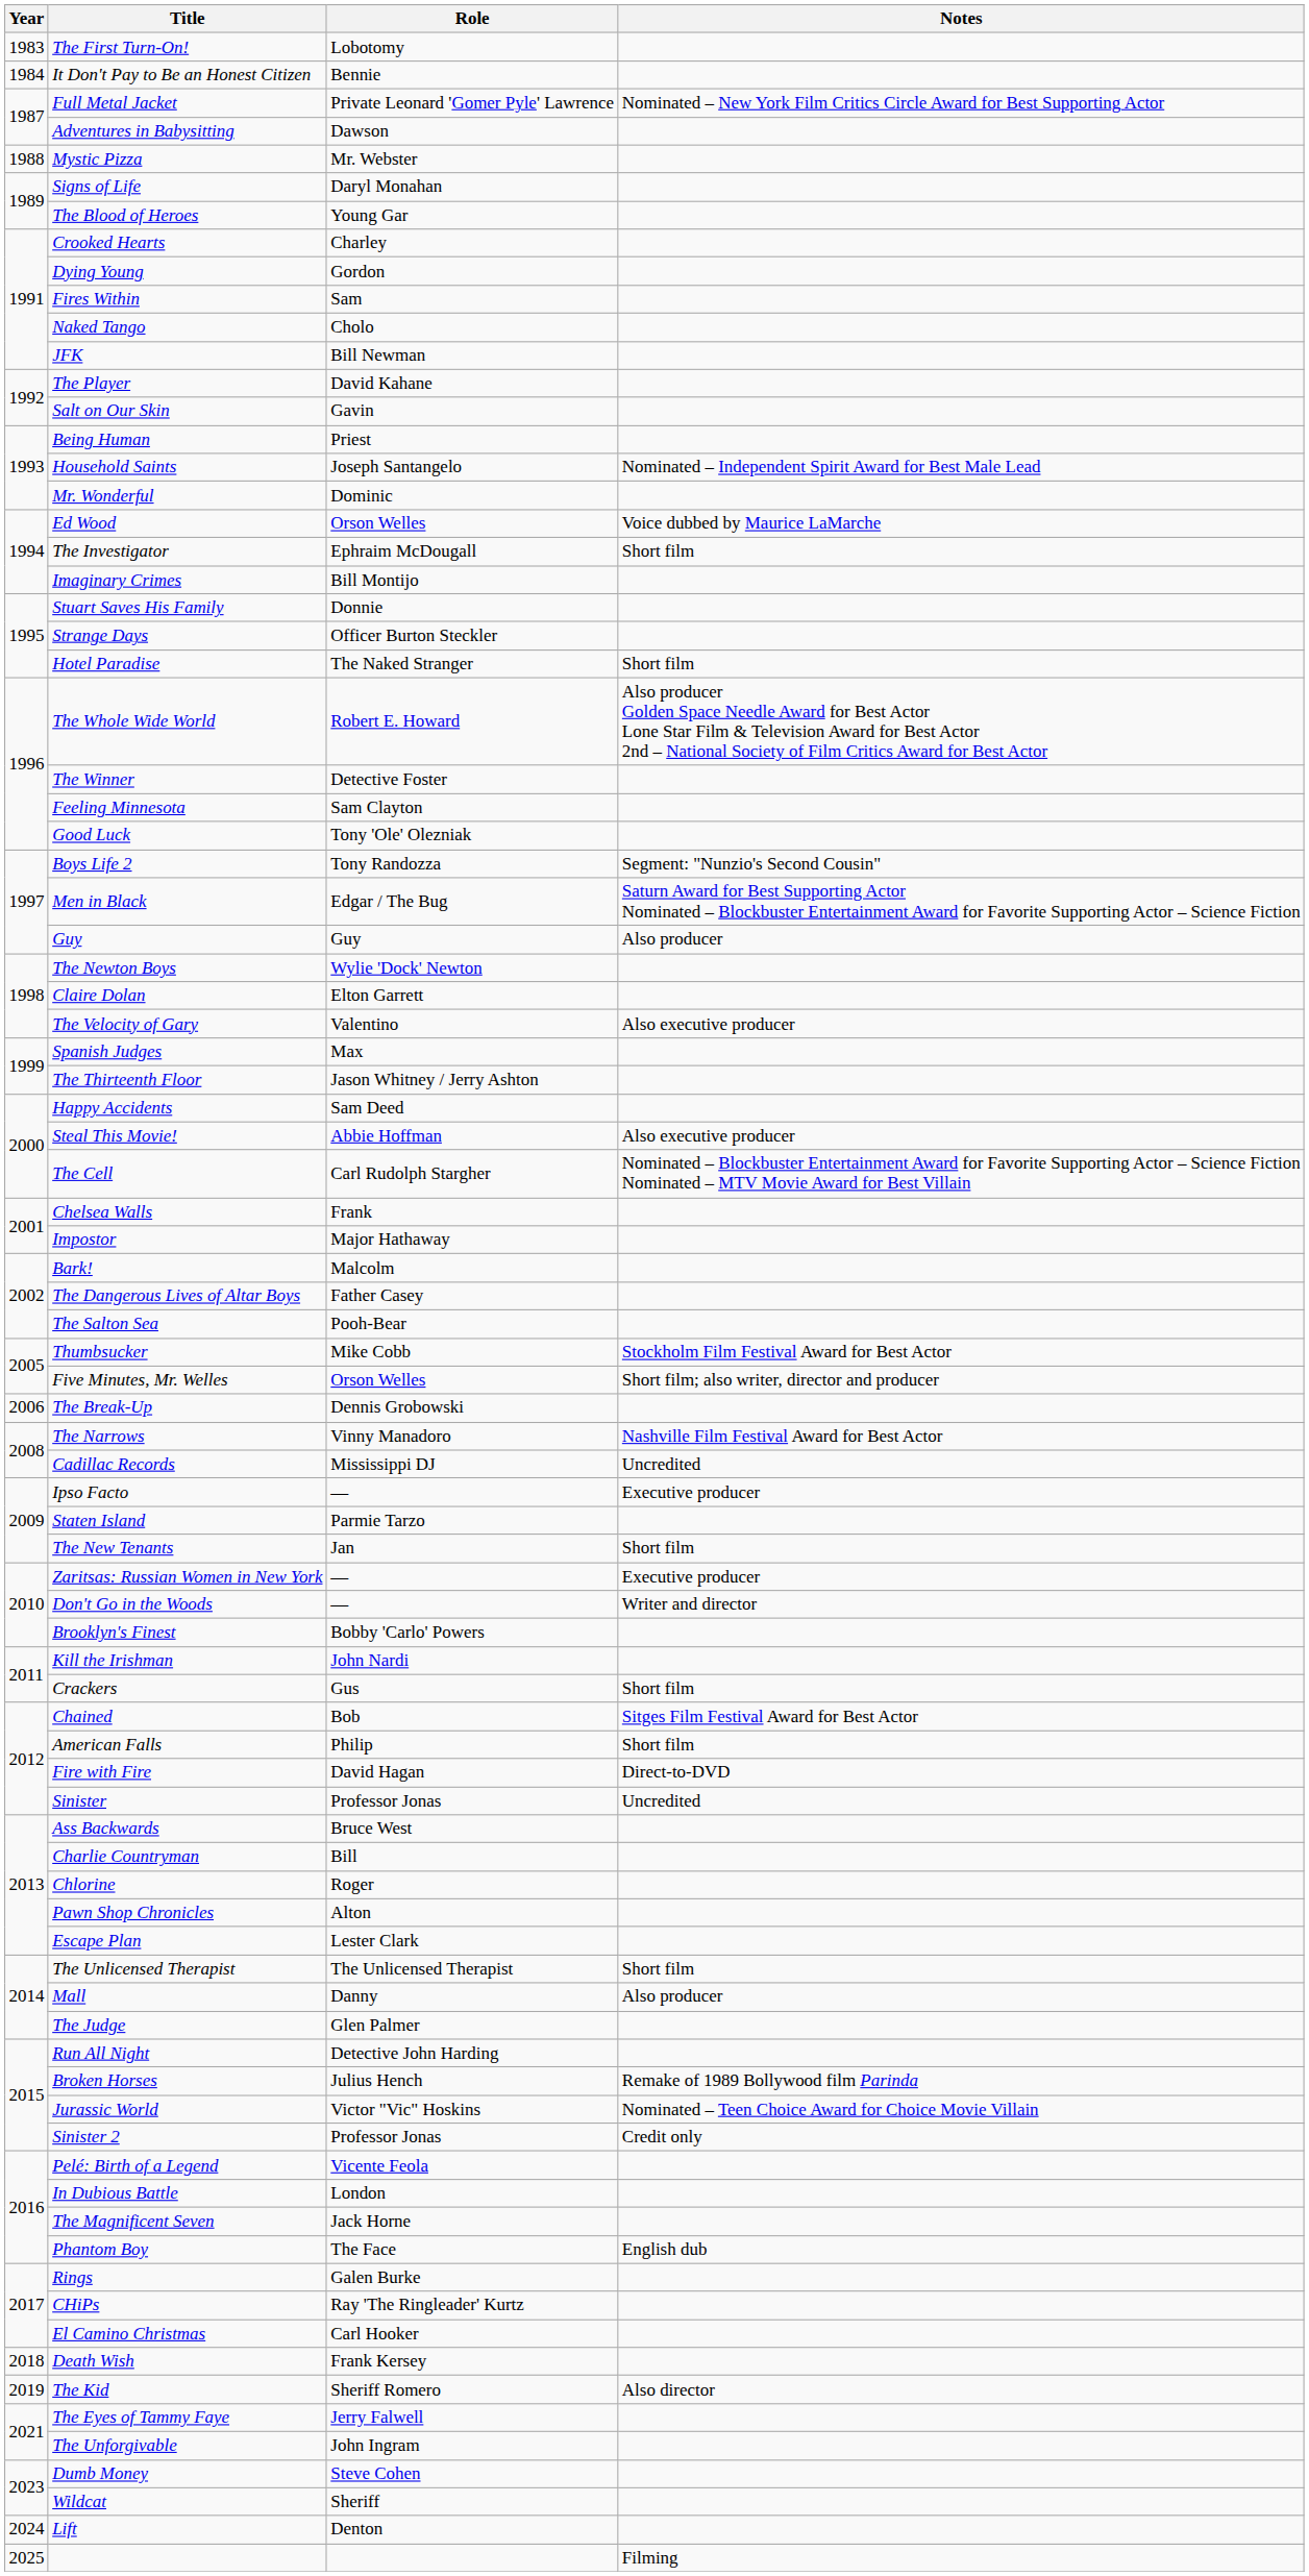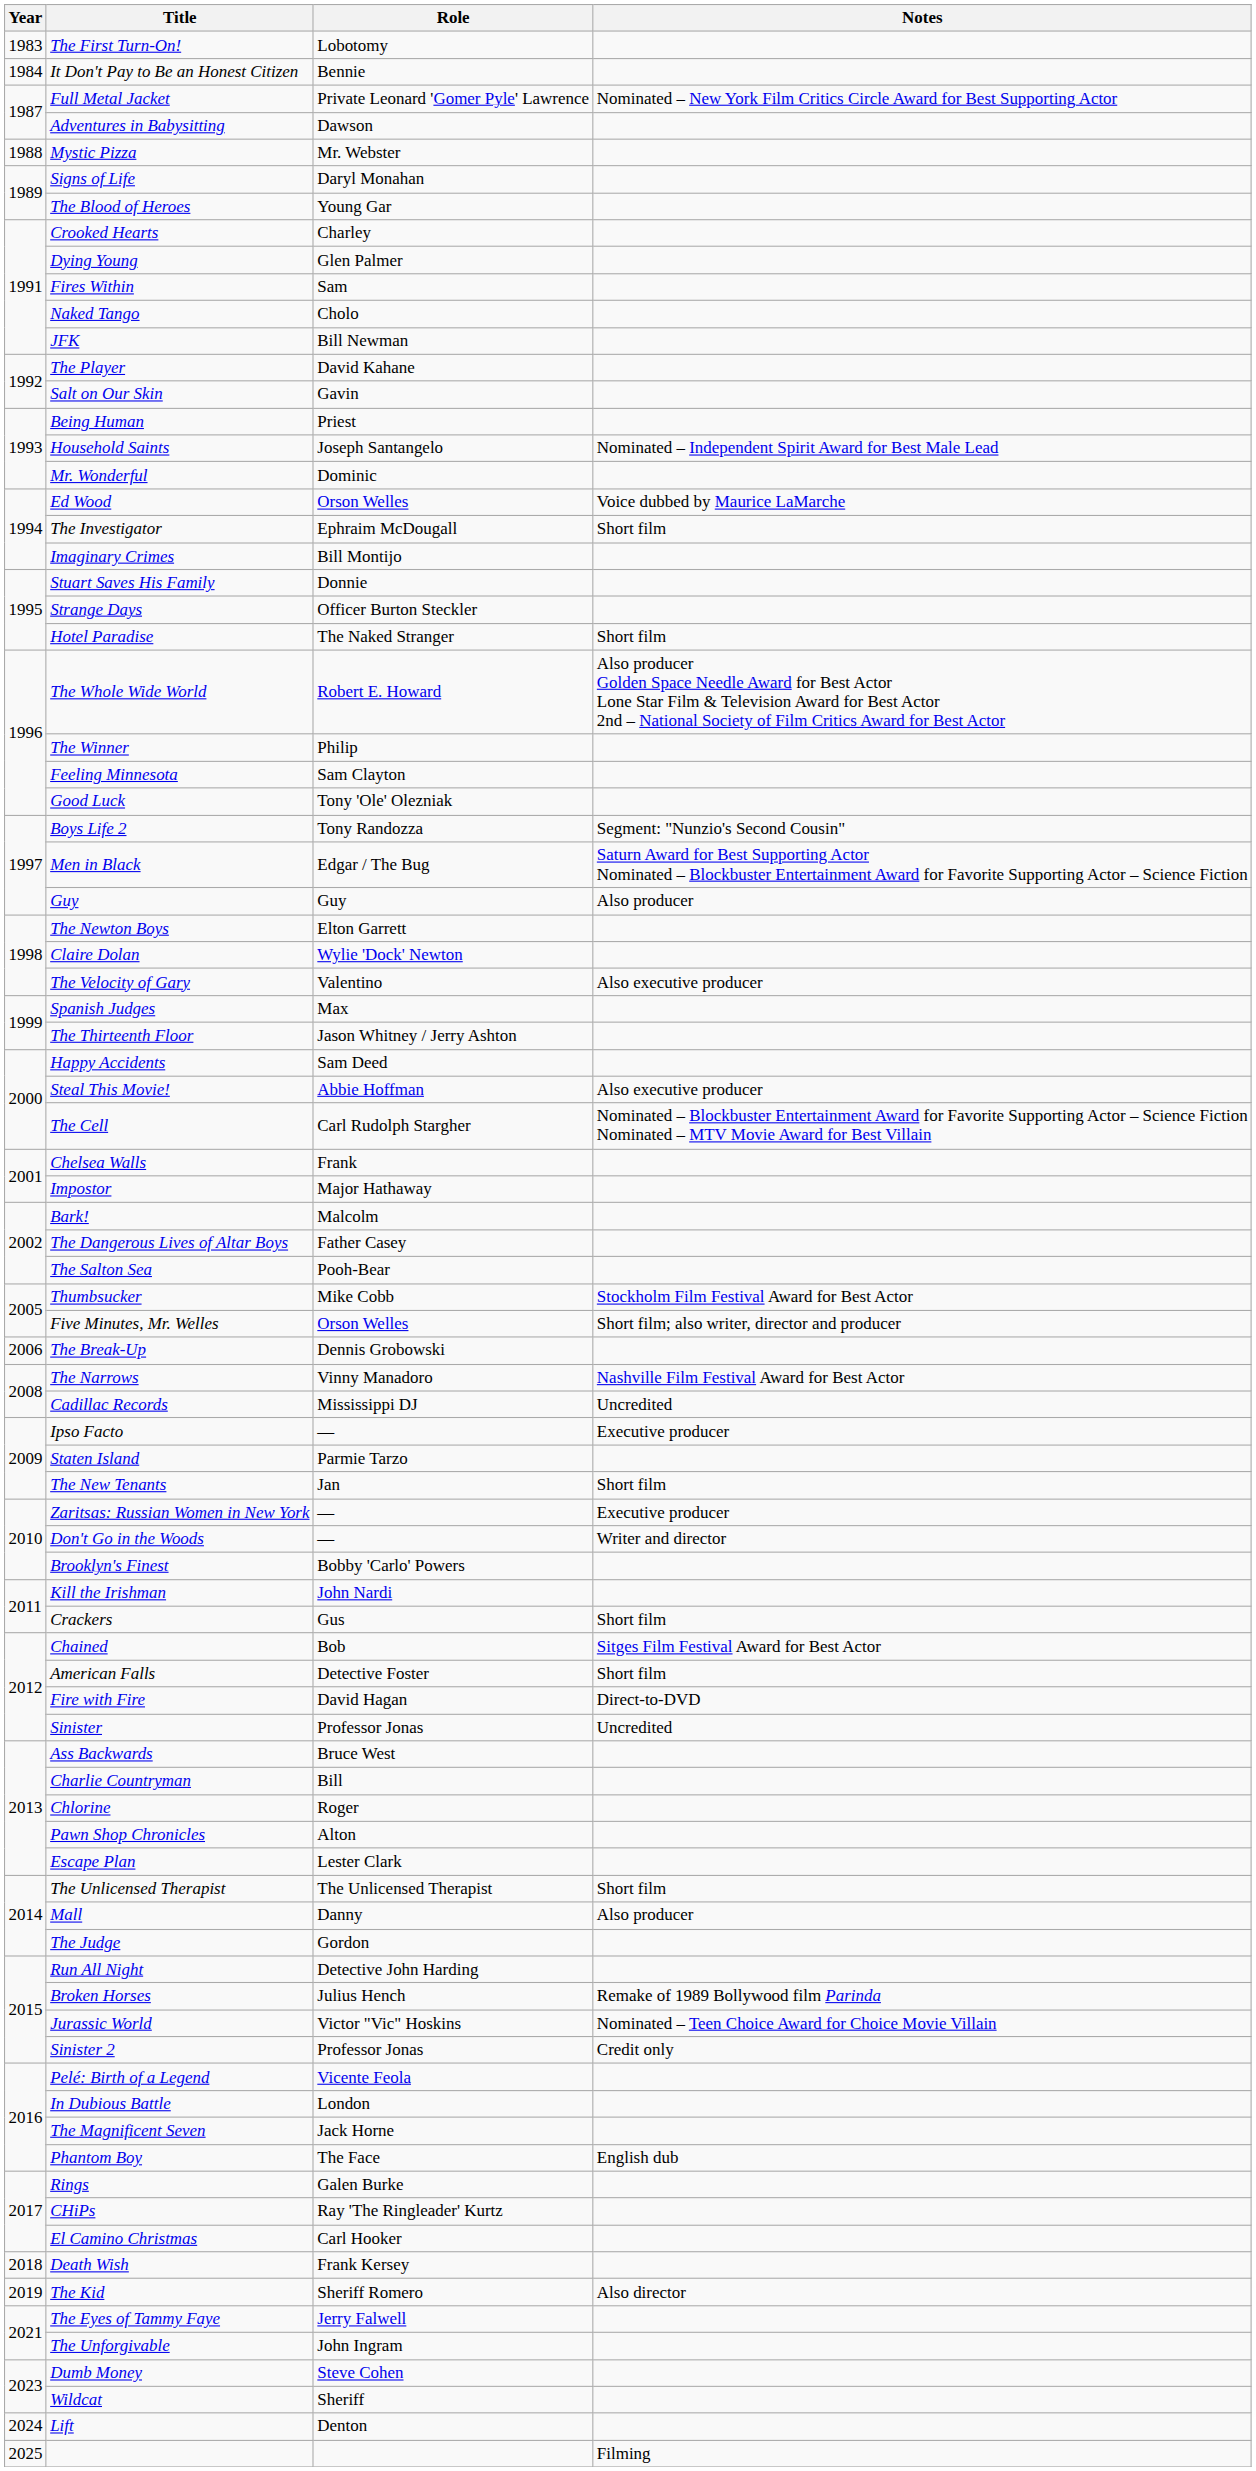Dying Young | Role: Gordon -> Glen Palmer
The Winner | Role: Detective Foster -> Philip
The Newton Boys | Role: Wylie 'Dock' Newton -> Elton Garrett
Claire Dolan | Role: Elton Garrett -> Wylie 'Dock' Newton
American Falls | Role: Philip -> Detective Foster
The Judge | Role: Glen Palmer -> Gordon
